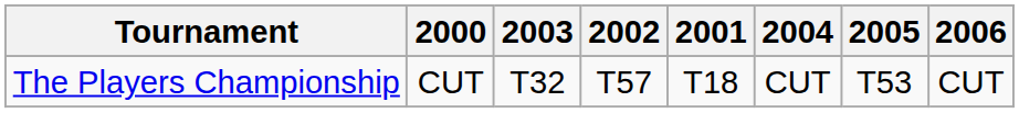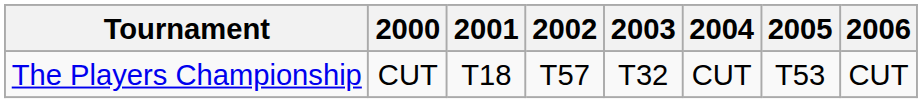columns swapped: 2001 <-> 2003
